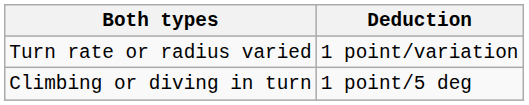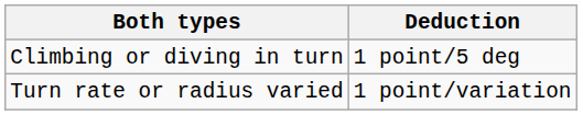rows swapped: Turn rate or radius varied <-> Climbing or diving in turn
